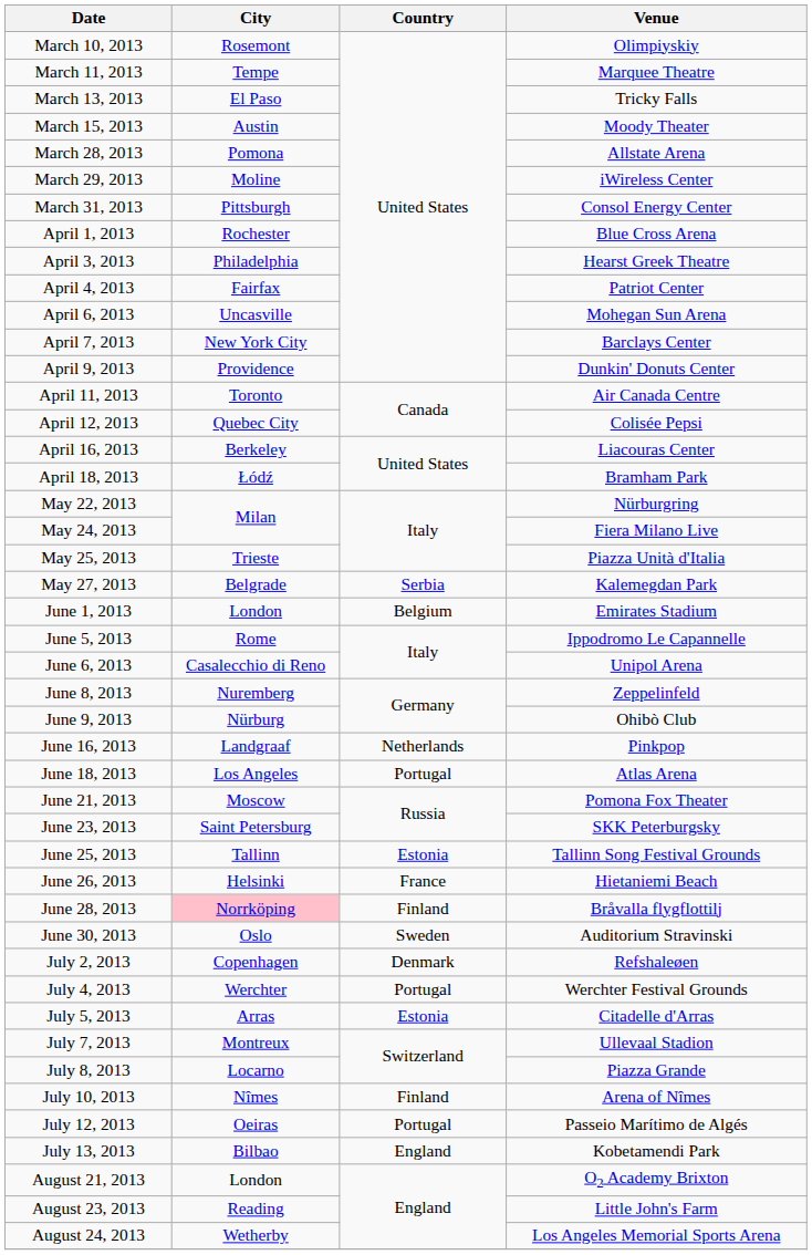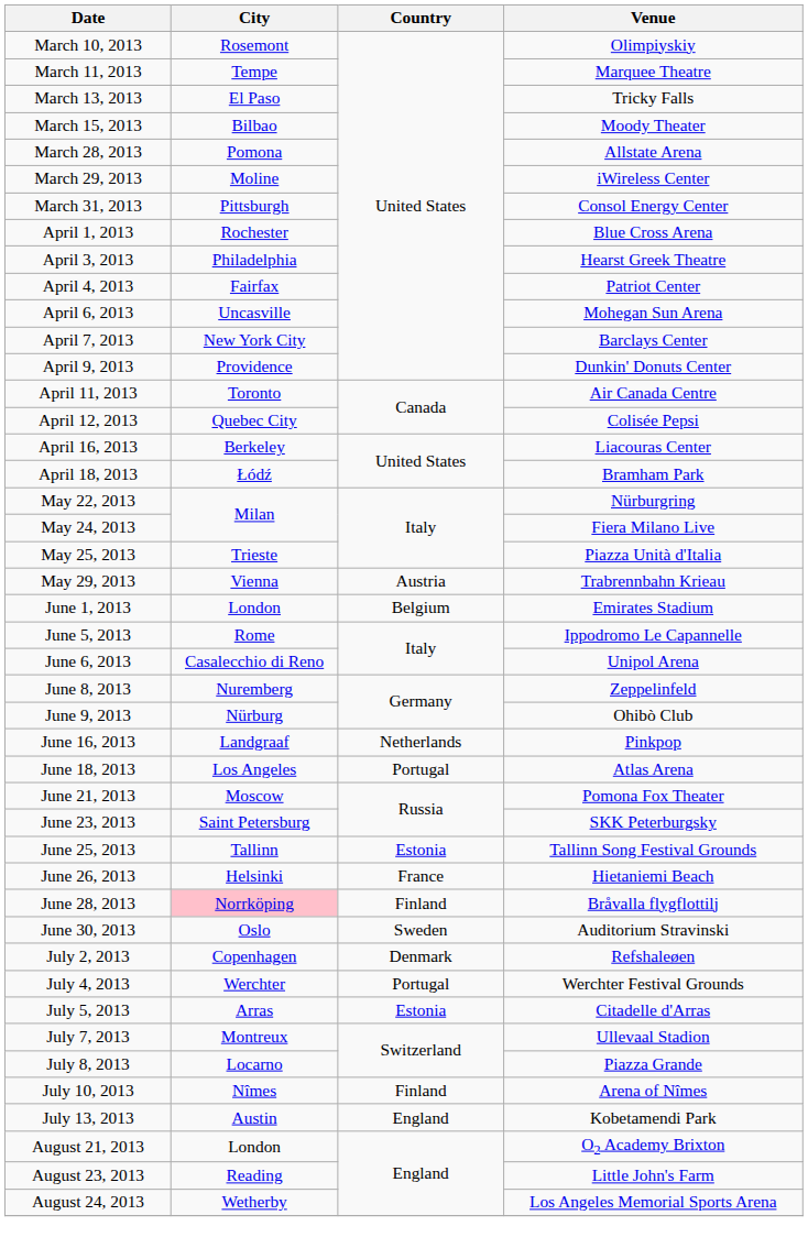March 15, 2013 | City: Austin -> Bilbao
- row: May 27, 2013 | Belgrade | Serbia | Kalemegdan Park
+ row: May 29, 2013 | Vienna | Austria | Trabrennbahn Krieau
- row: July 12, 2013 | Oeiras | Portugal | Passeio Marítimo de Algés
July 13, 2013 | City: Bilbao -> Austin
